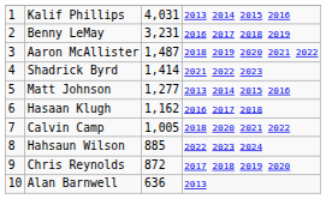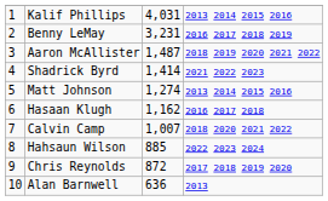Matt Johnson | column 3: 1,277 -> 1,274
Calvin Camp | column 3: 1,005 -> 1,007
